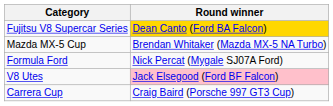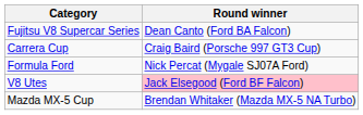Fujitsu V8 Supercar Series | Round winner: gold background -> no background
rows swapped: Carrera Cup <-> Mazda MX-5 Cup
